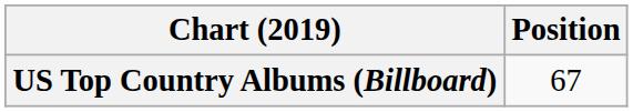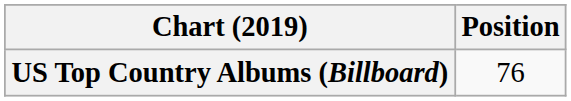US Top Country Albums (Billboard) | Position: 67 -> 76
